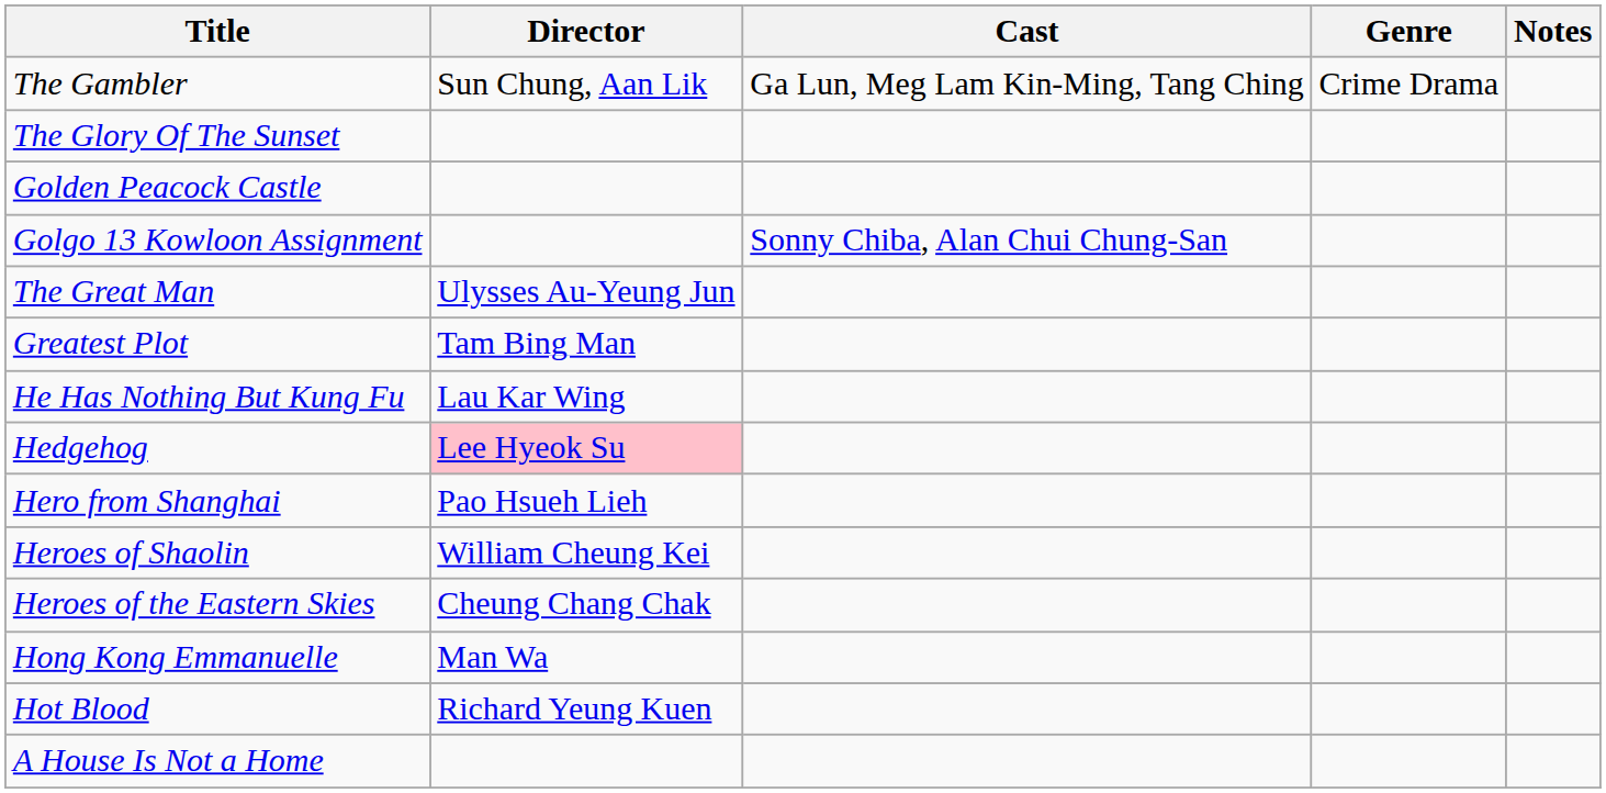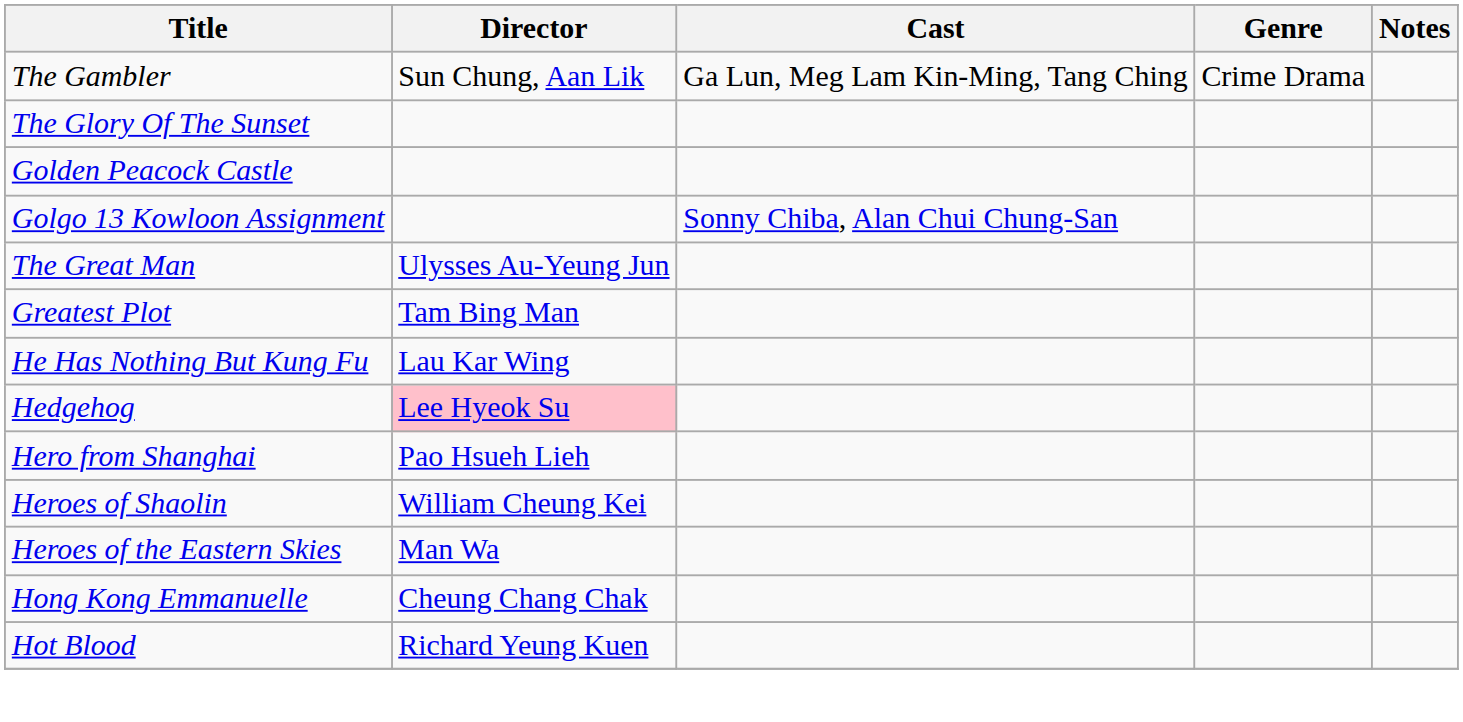Heroes of the Eastern Skies | Director: Cheung Chang Chak -> Man Wa
Hong Kong Emmanuelle | Director: Man Wa -> Cheung Chang Chak
- row: A House Is Not a Home
